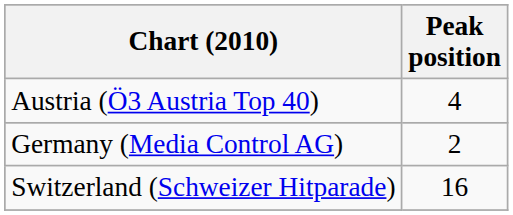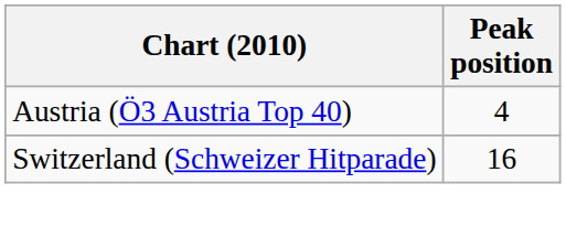- row: Germany (Media Control AG) | 2
